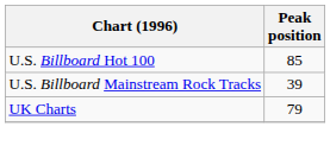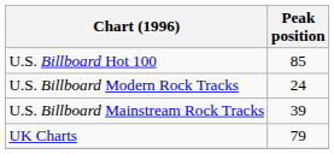+ row: U.S. Billboard Modern Rock Tracks | 24
